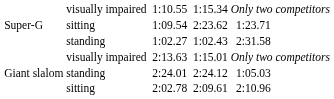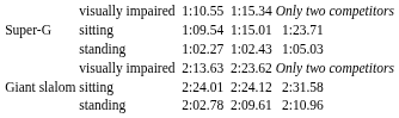1:09.54 | column 6: 2:23.62 -> 1:15.01
1:02.27 | column 8: 2:31.58 -> 1:05.03
2:13.63 | column 6: 1:15.01 -> 2:23.62
2:24.01 | column 2: standing -> sitting
2:24.01 | column 8: 1:05.03 -> 2:31.58
2:02.78 | column 2: sitting -> standing
